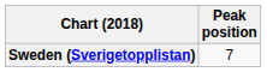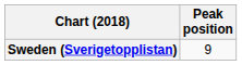Sweden (Sverigetopplistan) | Peak position: 7 -> 9
